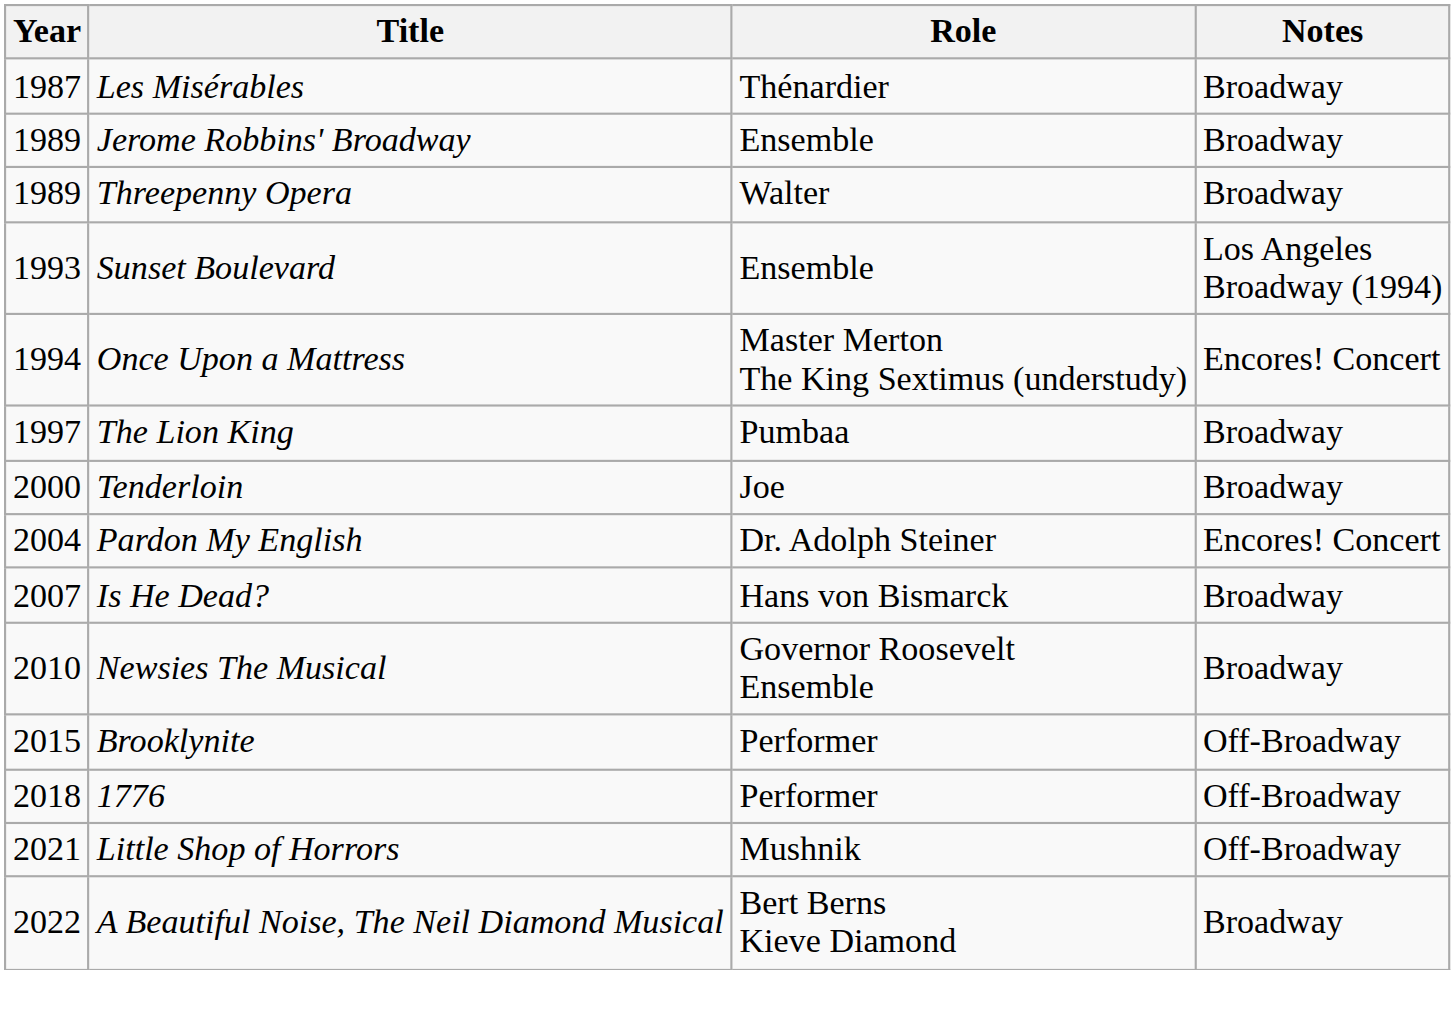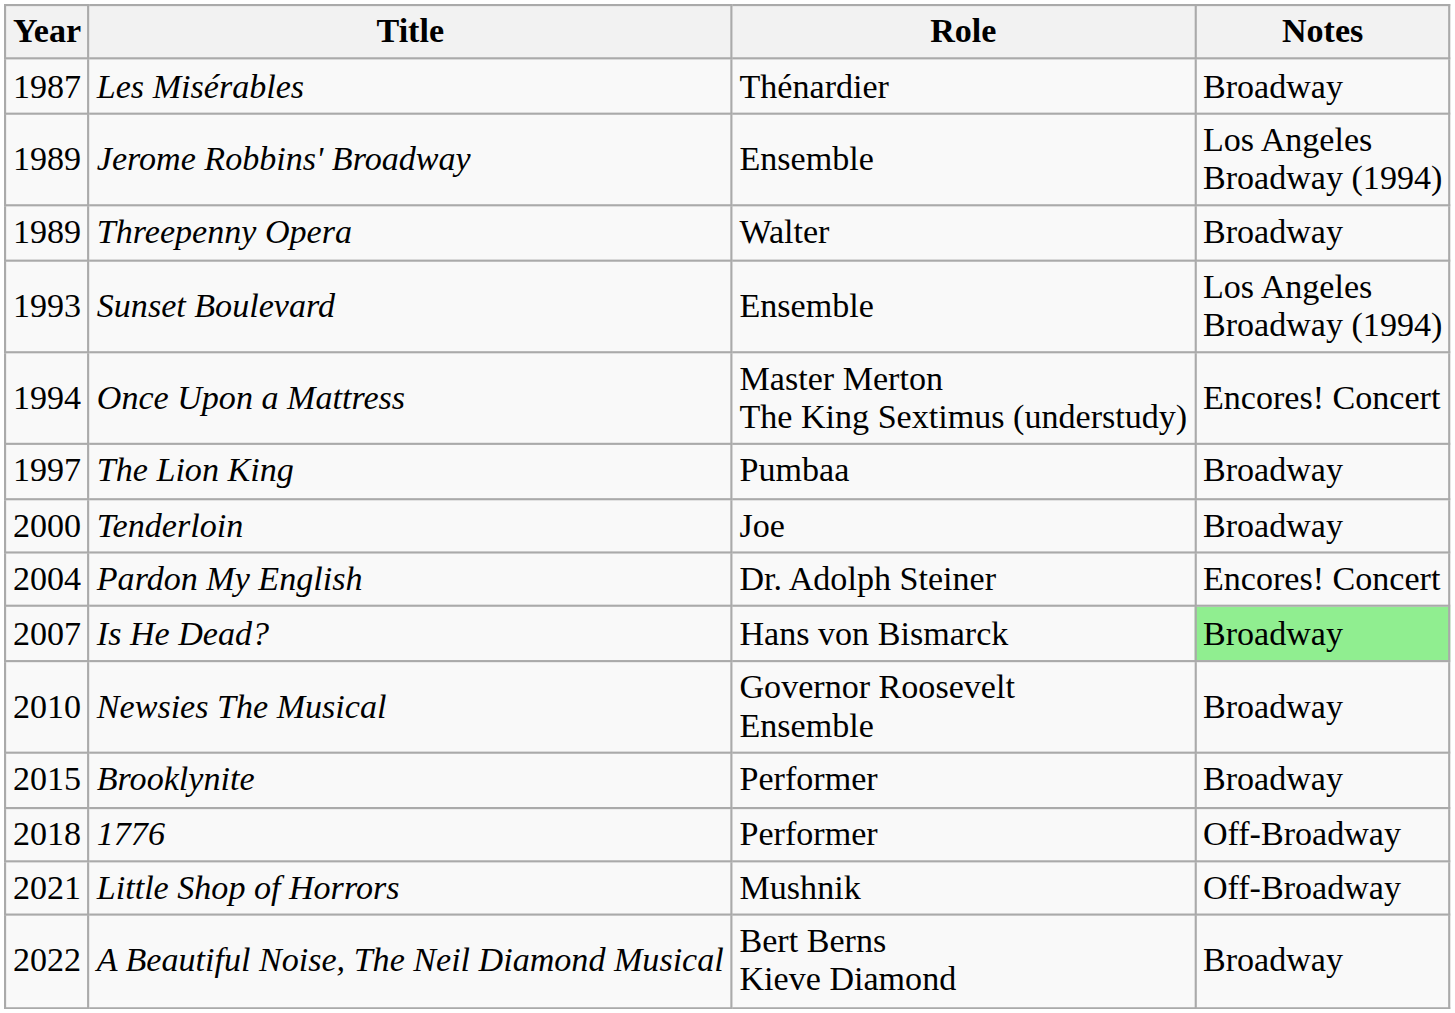Jerome Robbins' Broadway | Notes: Broadway -> Los Angeles Broadway (1994)
Is He Dead? | Notes: no background -> lightgreen background
Brooklynite | Notes: Off-Broadway -> Broadway
